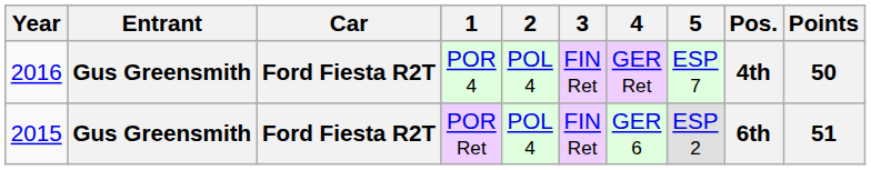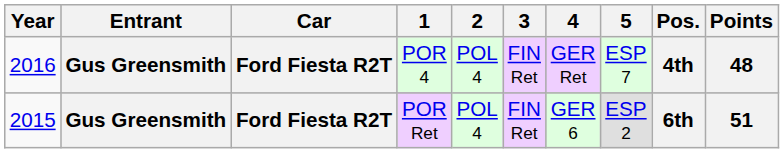POR 4 | Points: 50 -> 48
